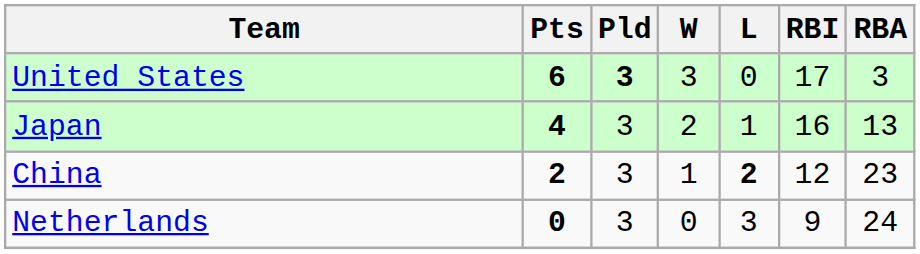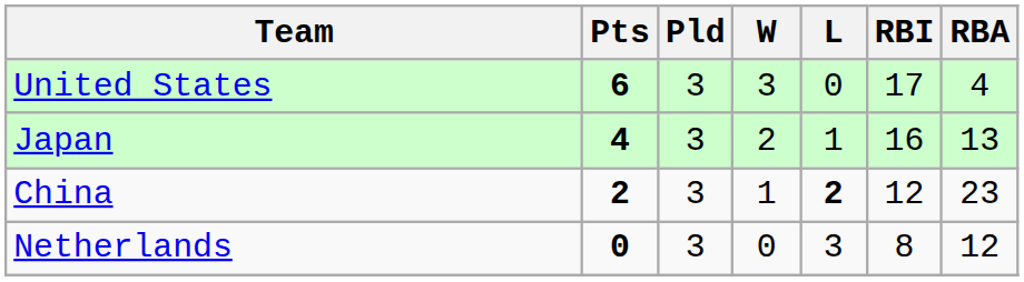United States | Pld: bold -> normal
United States | RBA: 3 -> 4
Netherlands | RBI: 9 -> 8
Netherlands | RBA: 24 -> 12
